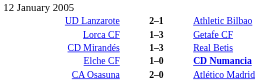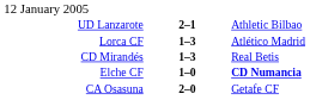Lorca CF | column 3: Getafe CF -> Atlético Madrid
CA Osasuna | column 3: Atlético Madrid -> Getafe CF
